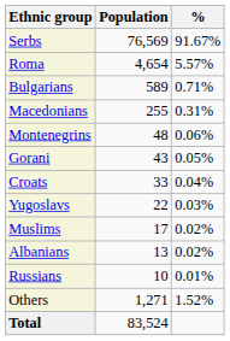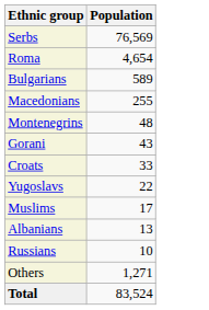- column: % | 91.67% | 5.57% | 0.71% | 0.31% | 0.06% | 0.05% | 0.04% | 0.03% | 0.02% | 0.02% | 0.01% | 1.52%
